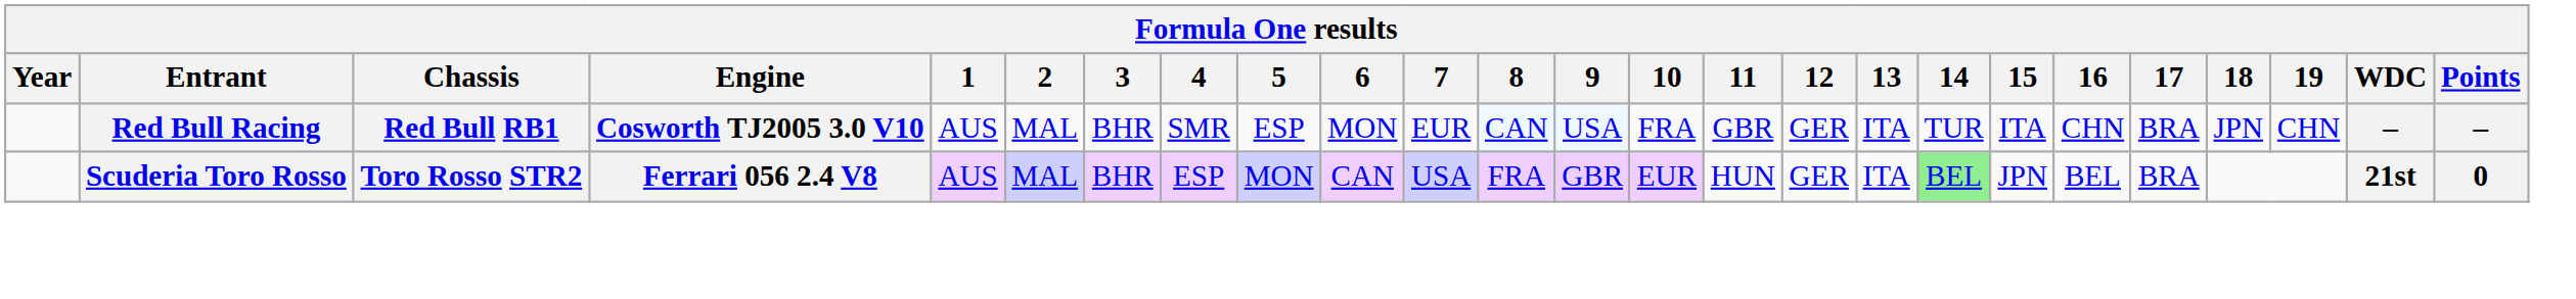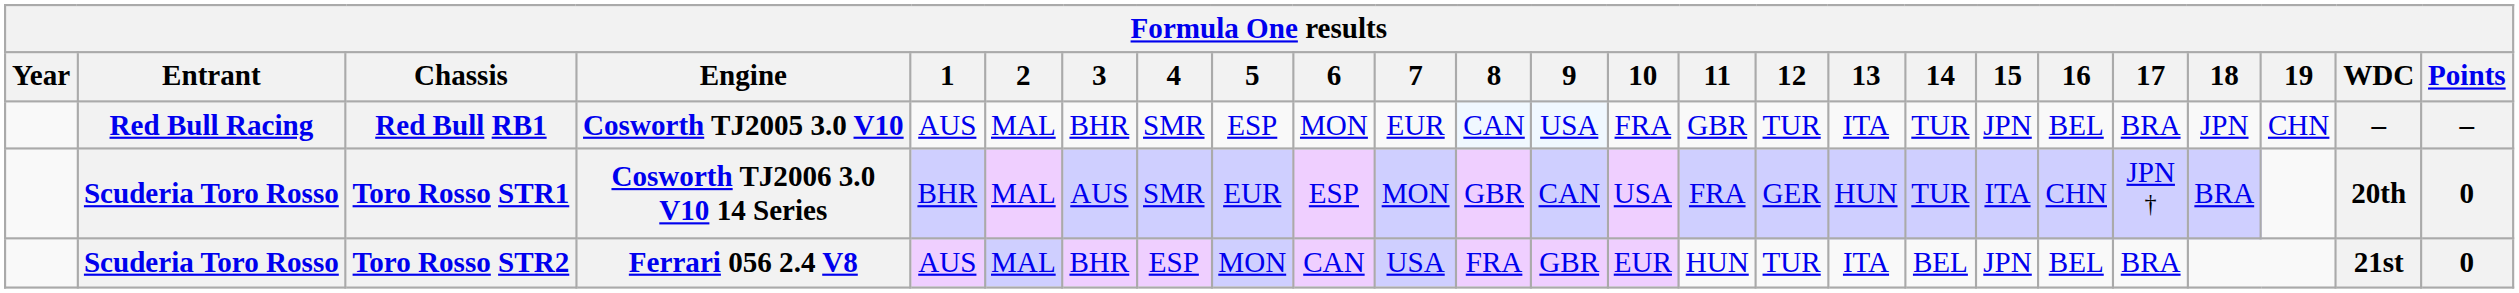Red Bull RB1 | 12: GER -> TUR
Red Bull RB1 | 15: ITA -> JPN
Red Bull RB1 | 16: CHN -> BEL
+ row: Scuderia Toro Rosso | Toro Rosso STR1 | Cosworth TJ2006 3.0 V10 14 Series | BHR | MAL | AUS | SMR | EUR | ESP | MON | GBR | CAN | USA | FRA | GER | HUN | TUR | ITA | CHN | JPN † | BRA | 20th | 0
Toro Rosso STR2 | 12: GER -> TUR
Toro Rosso STR2 | 14: lightgreen background -> no background
